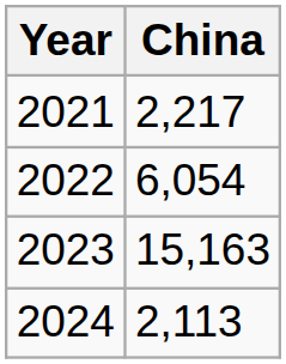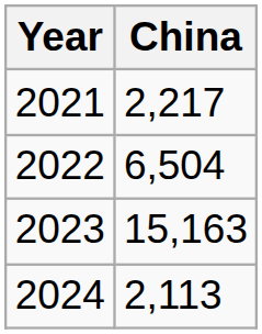2022 | China: 6,054 -> 6,504
